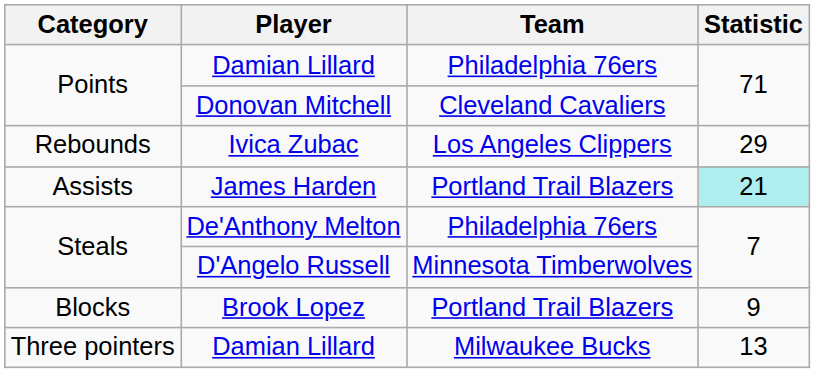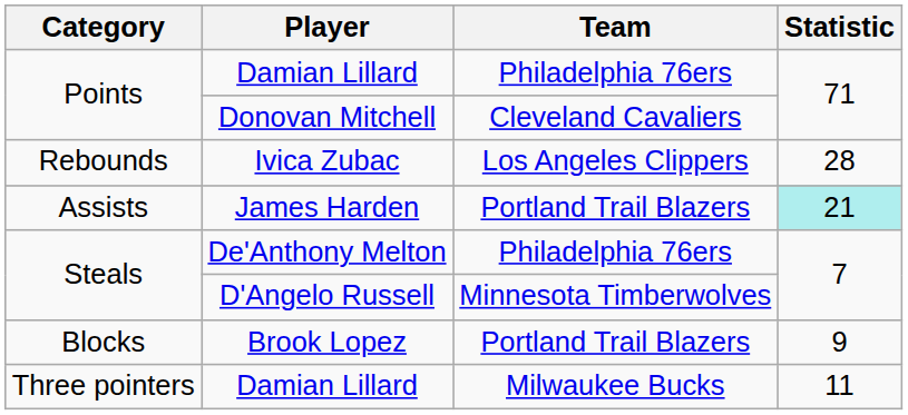Ivica Zubac | Statistic: 29 -> 28
Three pointers / Damian Lillard | Statistic: 13 -> 11
